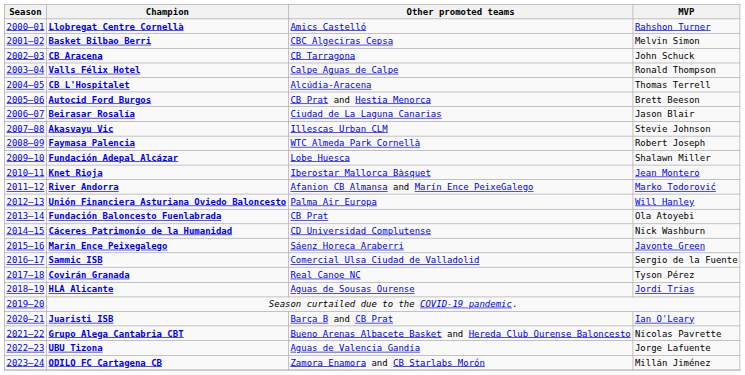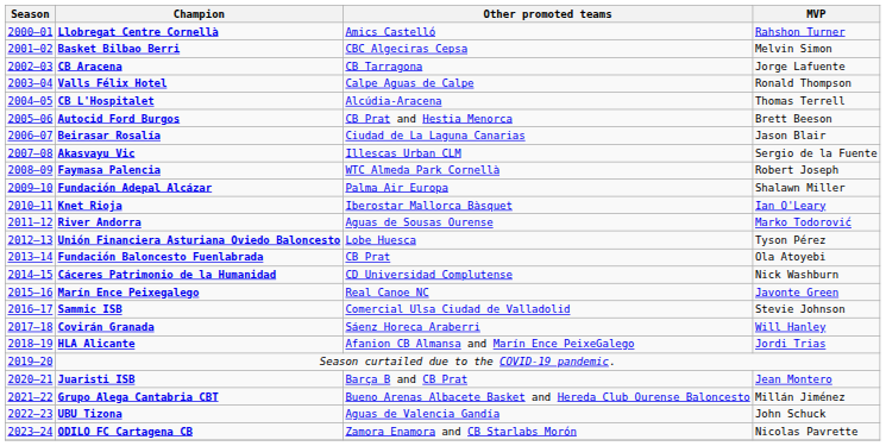CB Aracena | MVP: John Schuck -> Jorge Lafuente
Akasvayu Vic | MVP: Stevie Johnson -> Sergio de la Fuente
Fundación Adepal Alcázar | Other promoted teams: Lobe Huesca -> Palma Air Europa
Knet Rioja | MVP: Jean Montero -> Ian O'Leary
River Andorra | Other promoted teams: Afanion CB Almansa and Marín Ence PeixeGalego -> Aguas de Sousas Ourense
Unión Financiera Asturiana Oviedo Baloncesto | Other promoted teams: Palma Air Europa -> Lobe Huesca
Unión Financiera Asturiana Oviedo Baloncesto | MVP: Will Hanley -> Tyson Pérez
Marín Ence Peixegalego | Other promoted teams: Sáenz Horeca Araberri -> Real Canoe NC
Sammic ISB | MVP: Sergio de la Fuente -> Stevie Johnson
Covirán Granada | Other promoted teams: Real Canoe NC -> Sáenz Horeca Araberri
Covirán Granada | MVP: Tyson Pérez -> Will Hanley
HLA Alicante | Other promoted teams: Aguas de Sousas Ourense -> Afanion CB Almansa and Marín Ence PeixeGalego
Juaristi ISB | MVP: Ian O'Leary -> Jean Montero
Grupo Alega Cantabria CBT | MVP: Nicolas Pavrette -> Millán Jiménez
UBU Tizona | MVP: Jorge Lafuente -> John Schuck
ODILO FC Cartagena CB | MVP: Millán Jiménez -> Nicolas Pavrette
